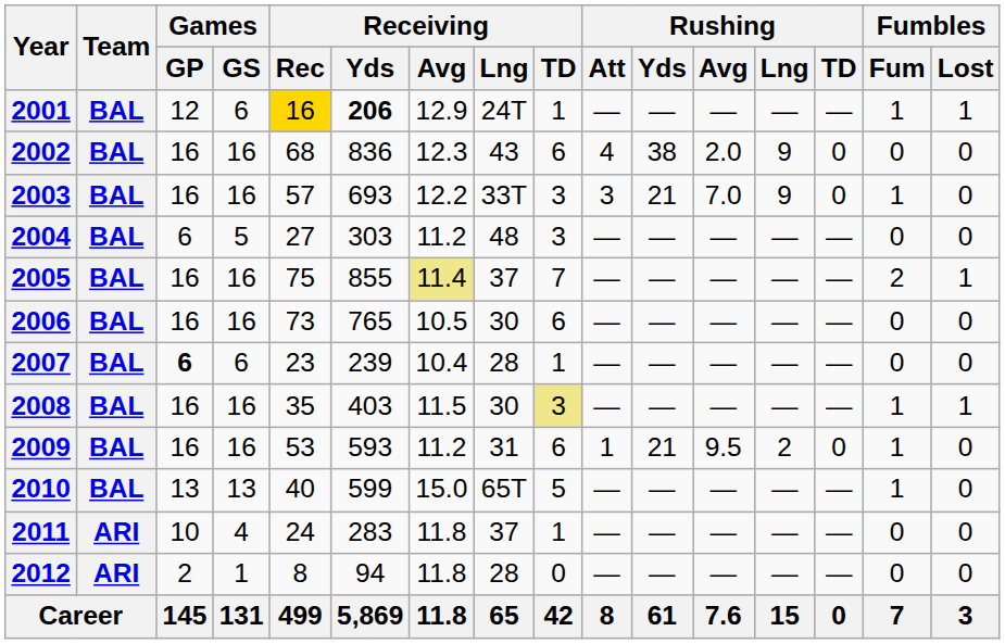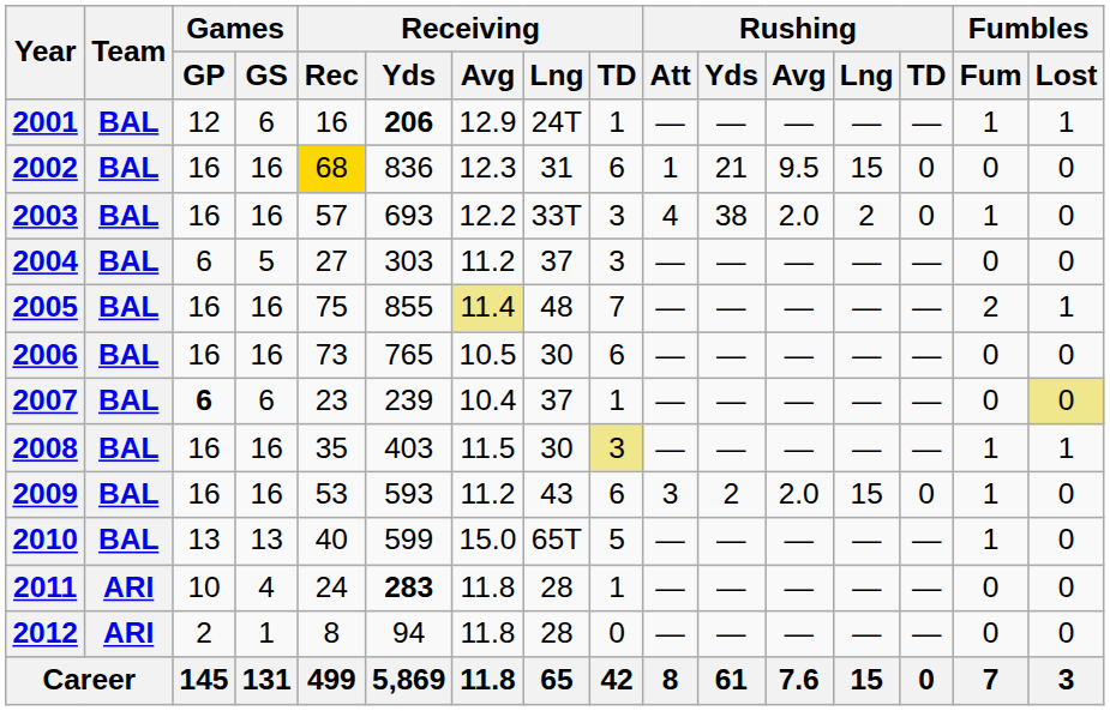2001 | Receiving / Rec: gold background -> no background
2002 | Receiving / Rec: no background -> gold background
2002 | Receiving / Lng: 43 -> 31
2002 | Rushing / Att: 4 -> 1
2002 | Rushing / Yds: 38 -> 21
2002 | Rushing / Avg: 2.0 -> 9.5
2002 | Rushing / Lng: 9 -> 15
2003 | Rushing / Att: 3 -> 4
2003 | Rushing / Yds: 21 -> 38
2003 | Rushing / Avg: 7.0 -> 2.0
2003 | Rushing / Lng: 9 -> 2
2004 | Receiving / Lng: 48 -> 37
2005 | Receiving / Lng: 37 -> 48
2007 | Receiving / Lng: 28 -> 37
2007 | Fumbles / Lost: no background -> khaki background
2009 | Receiving / Lng: 31 -> 43
2009 | Rushing / Att: 1 -> 3
2009 | Rushing / Yds: 21 -> 2
2009 | Rushing / Avg: 9.5 -> 2.0
2009 | Rushing / Lng: 2 -> 15
2011 | Receiving / Yds: normal -> bold
2011 | Receiving / Lng: 37 -> 28
